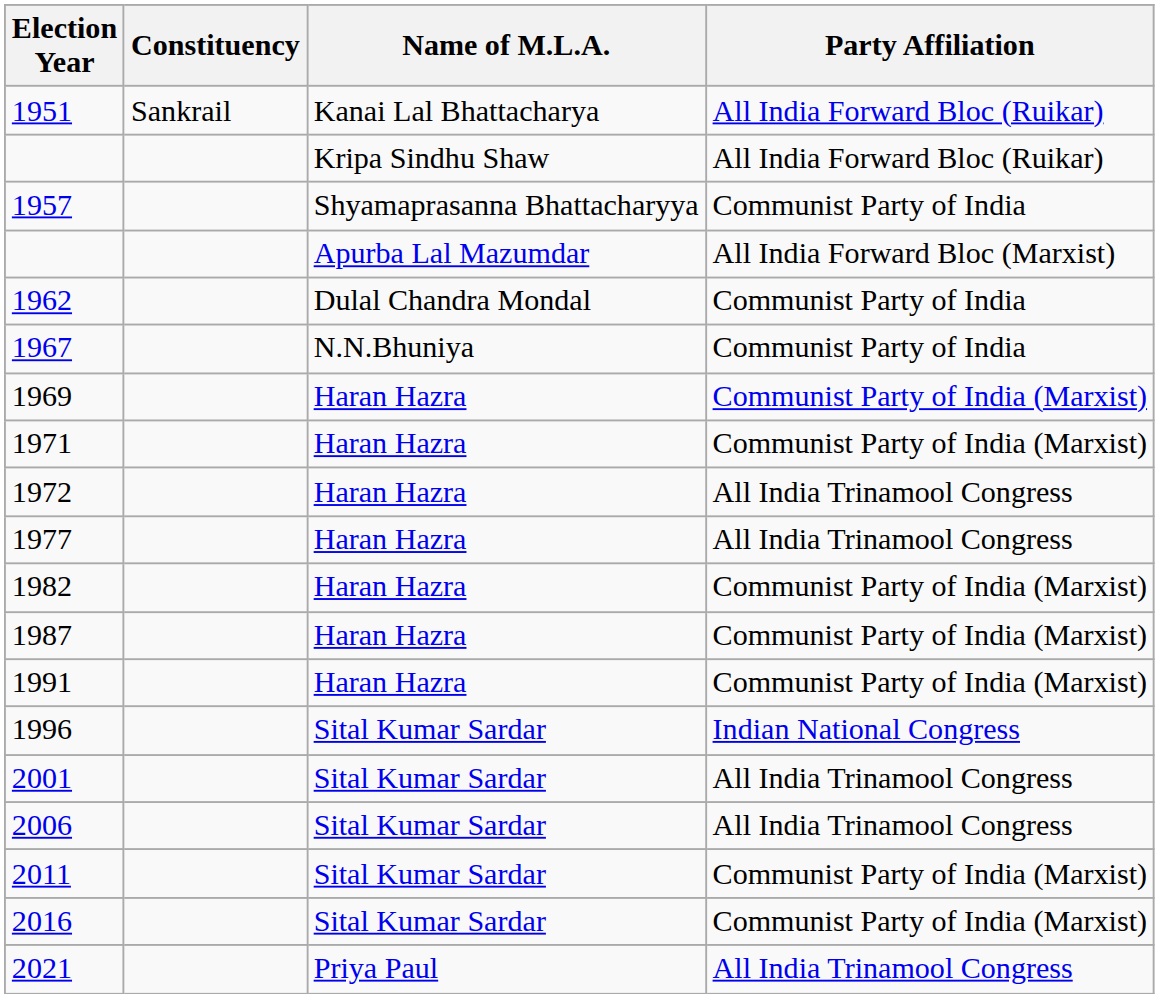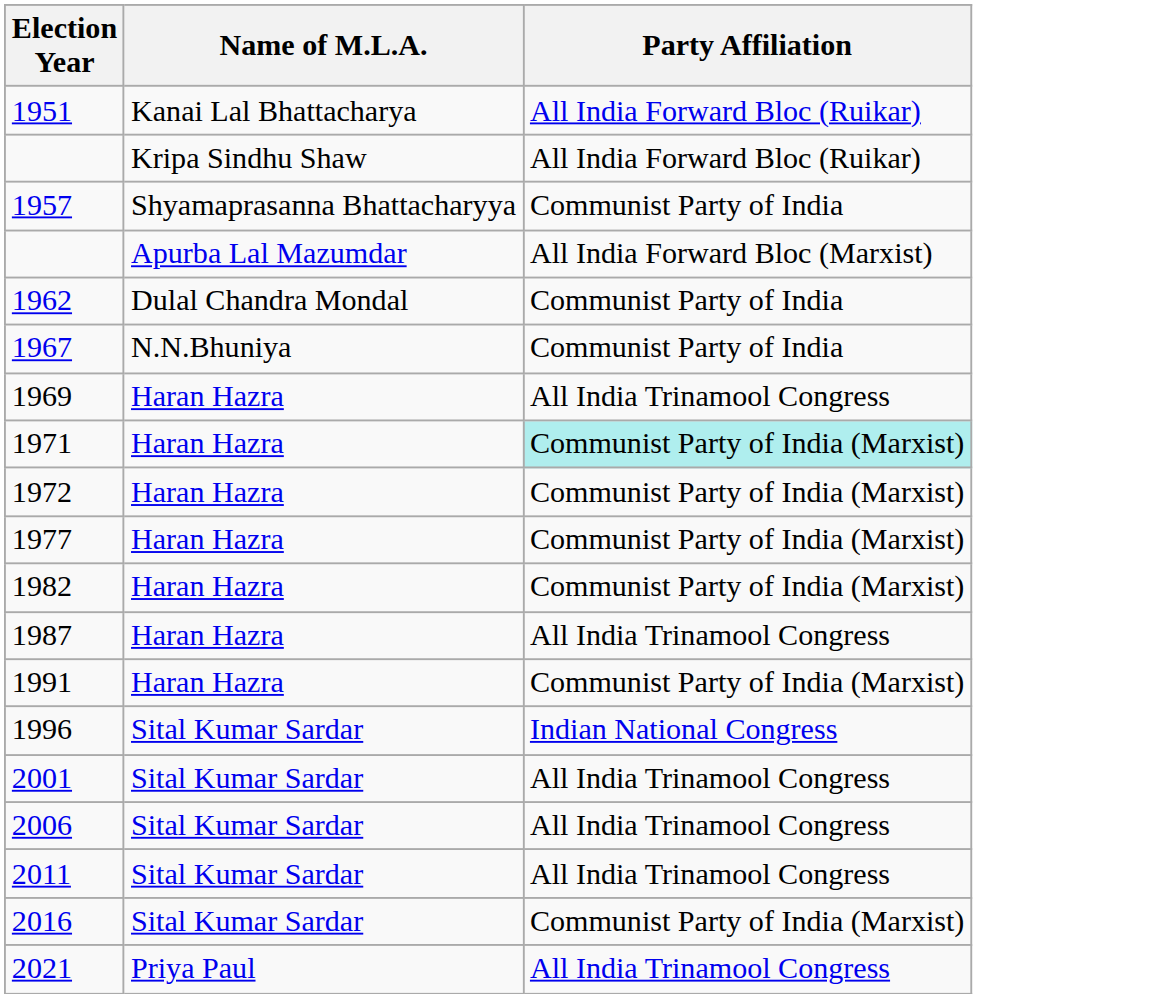- column: Constituency | Sankrail
1969 | Party Affiliation: Communist Party of India (Marxist) -> All India Trinamool Congress
1971 | Party Affiliation: no background -> paleturquoise background
1972 | Party Affiliation: All India Trinamool Congress -> Communist Party of India (Marxist)
1977 | Party Affiliation: All India Trinamool Congress -> Communist Party of India (Marxist)
1987 | Party Affiliation: Communist Party of India (Marxist) -> All India Trinamool Congress
2011 | Party Affiliation: Communist Party of India (Marxist) -> All India Trinamool Congress
